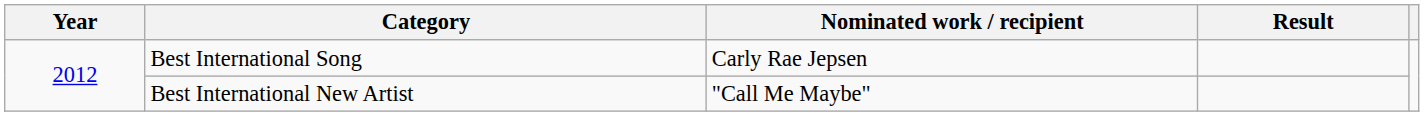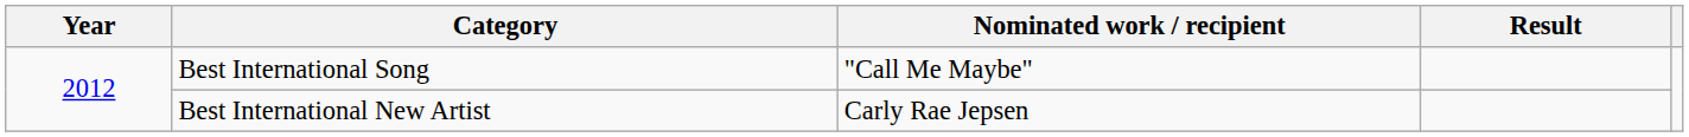Best International Song | Nominated work / recipient: Carly Rae Jepsen -> "Call Me Maybe"
Best International New Artist | Nominated work / recipient: "Call Me Maybe" -> Carly Rae Jepsen
